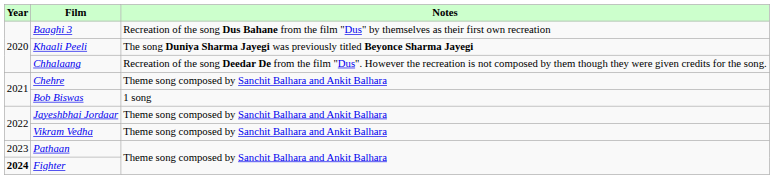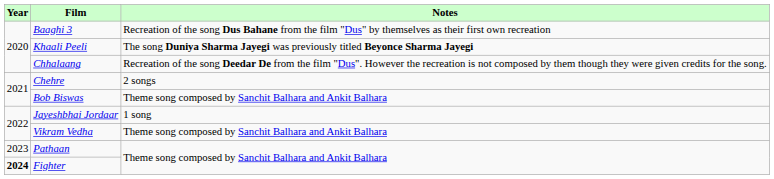Chehre | Notes: Theme song composed by Sanchit Balhara and Ankit Balhara -> 2 songs
Bob Biswas | Notes: 1 song -> Theme song composed by Sanchit Balhara and Ankit Balhara
Jayeshbhai Jordaar | Notes: Theme song composed by Sanchit Balhara and Ankit Balhara -> 1 song
